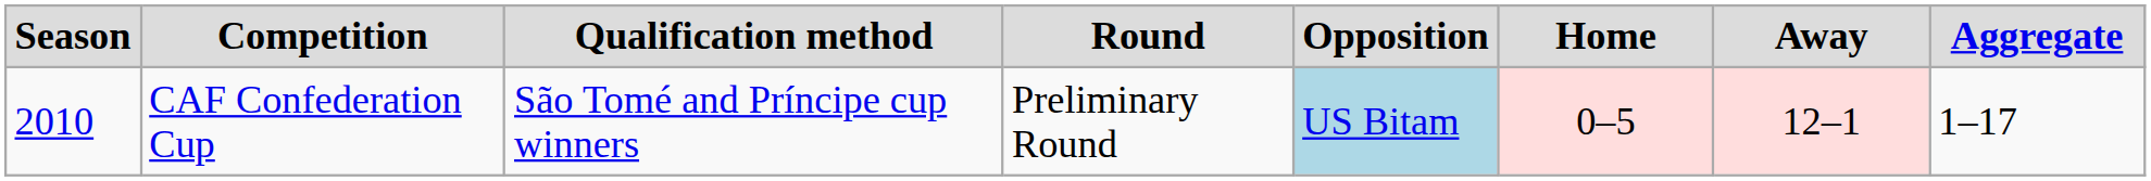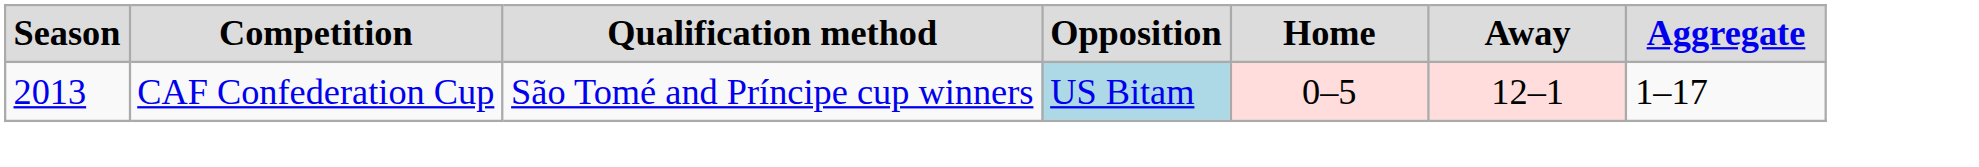- column: Round | Preliminary Round
CAF Confederation Cup | Season: 2010 -> 2013
